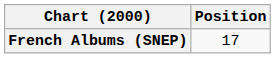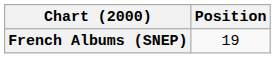French Albums (SNEP) | Position: 17 -> 19
